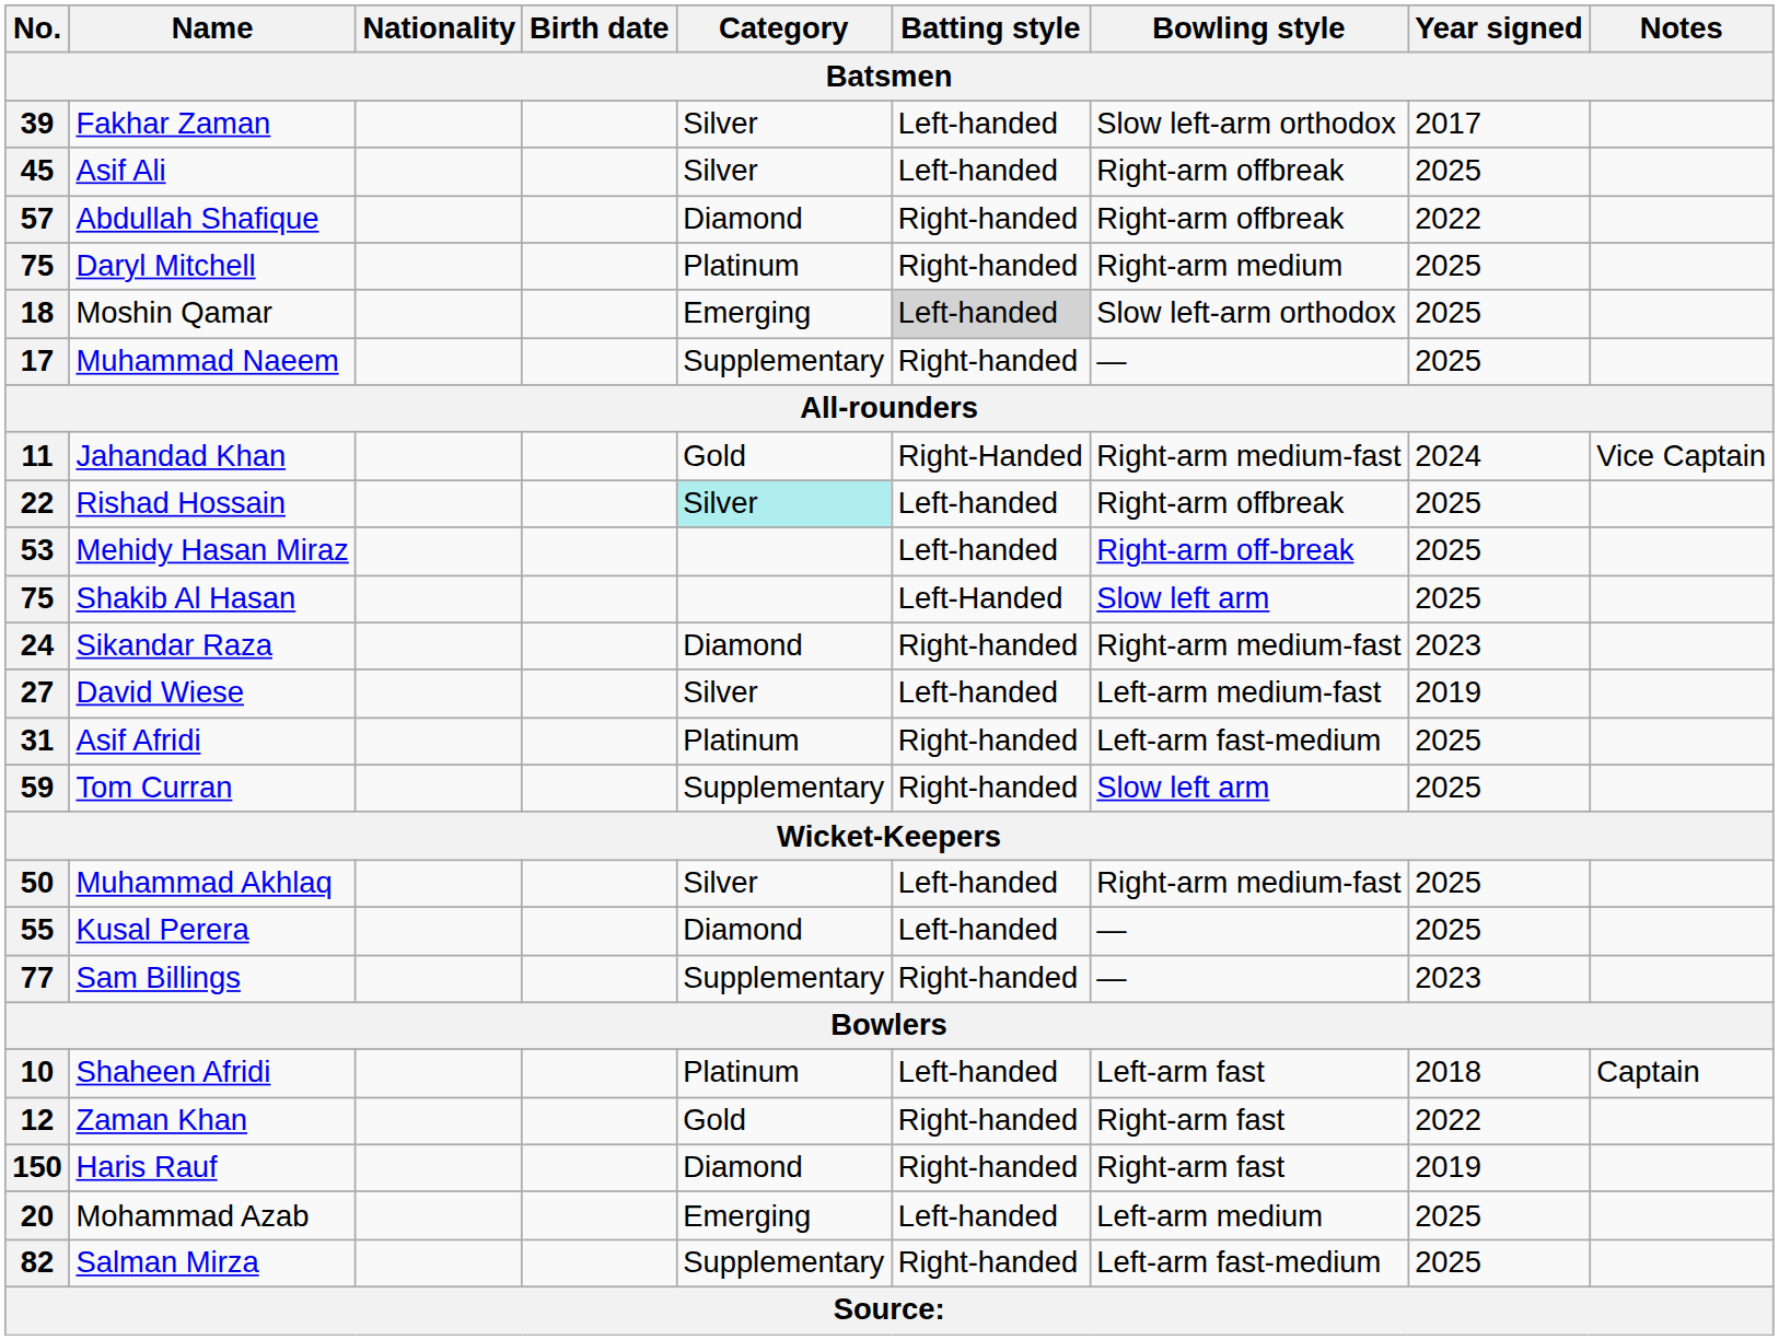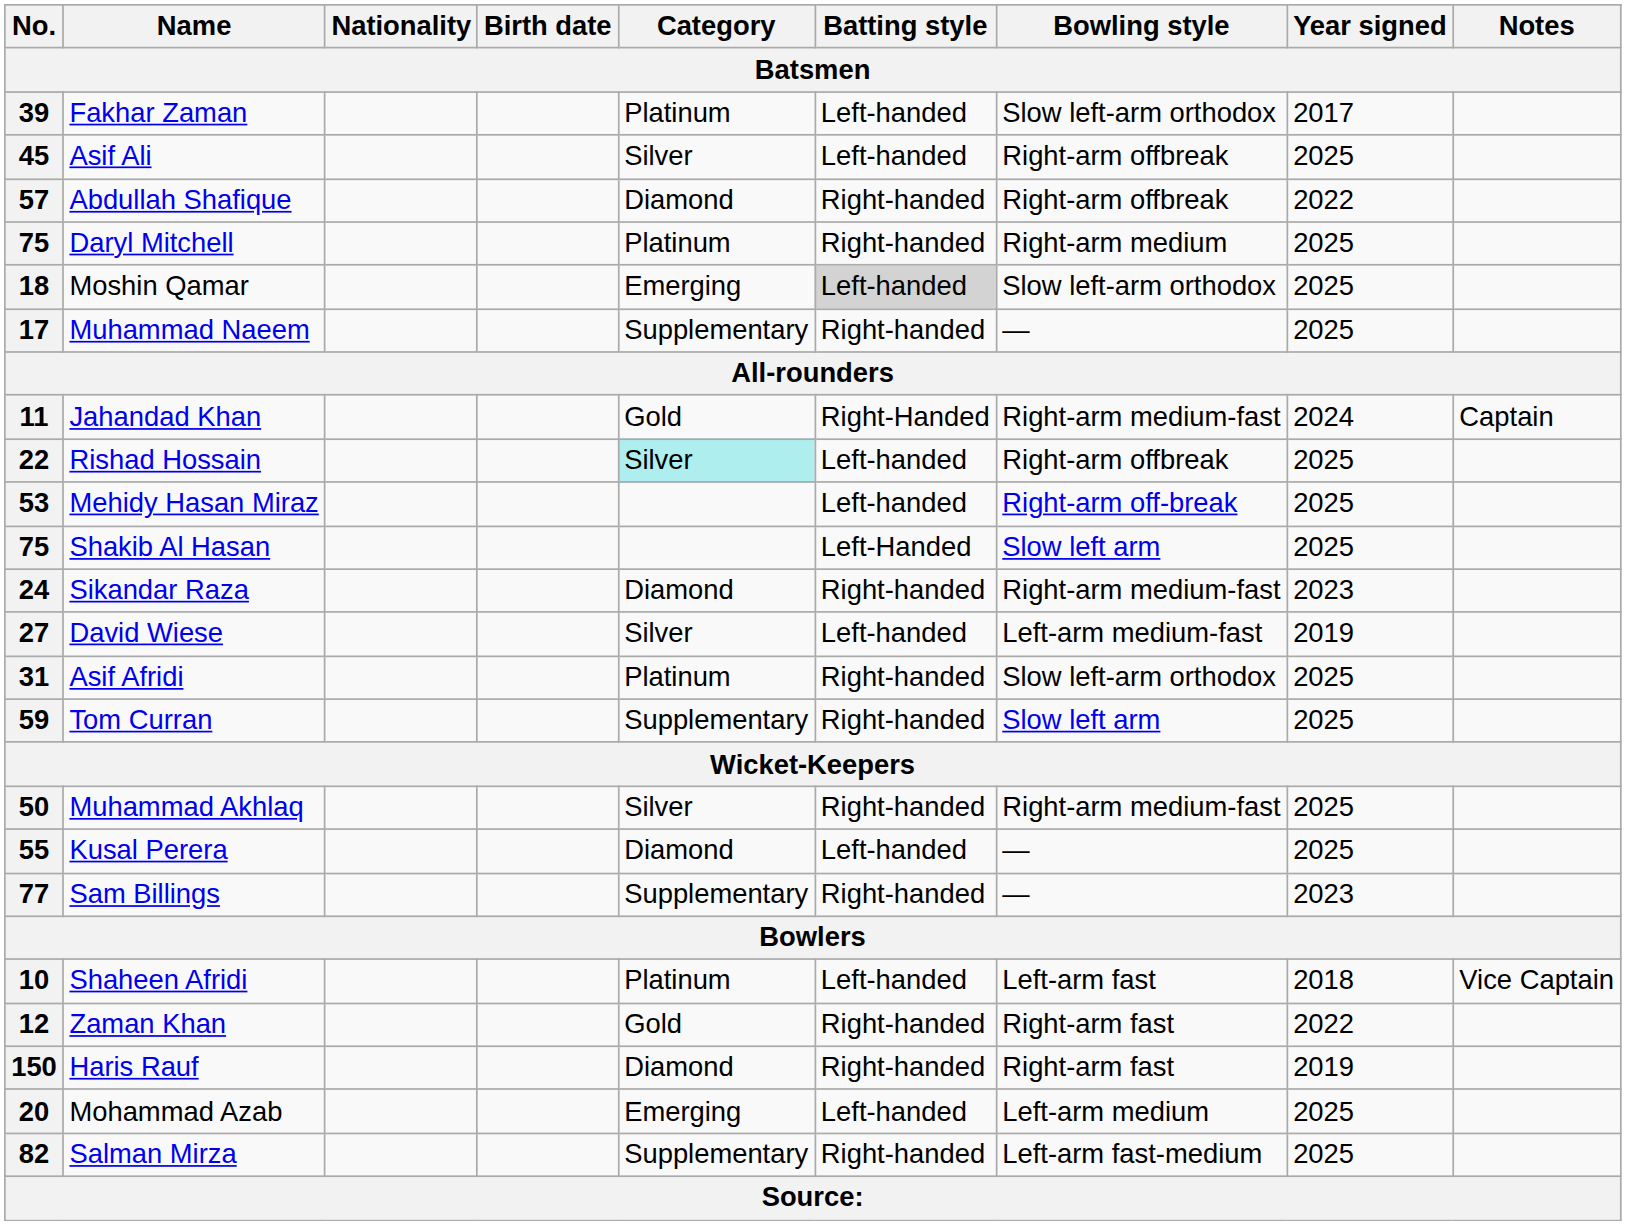39 | Category: Silver -> Platinum
11 | Notes: Vice Captain -> Captain
31 | Bowling style: Left-arm fast-medium -> Slow left-arm orthodox
50 | Batting style: Left-handed -> Right-handed
10 | Notes: Captain -> Vice Captain
